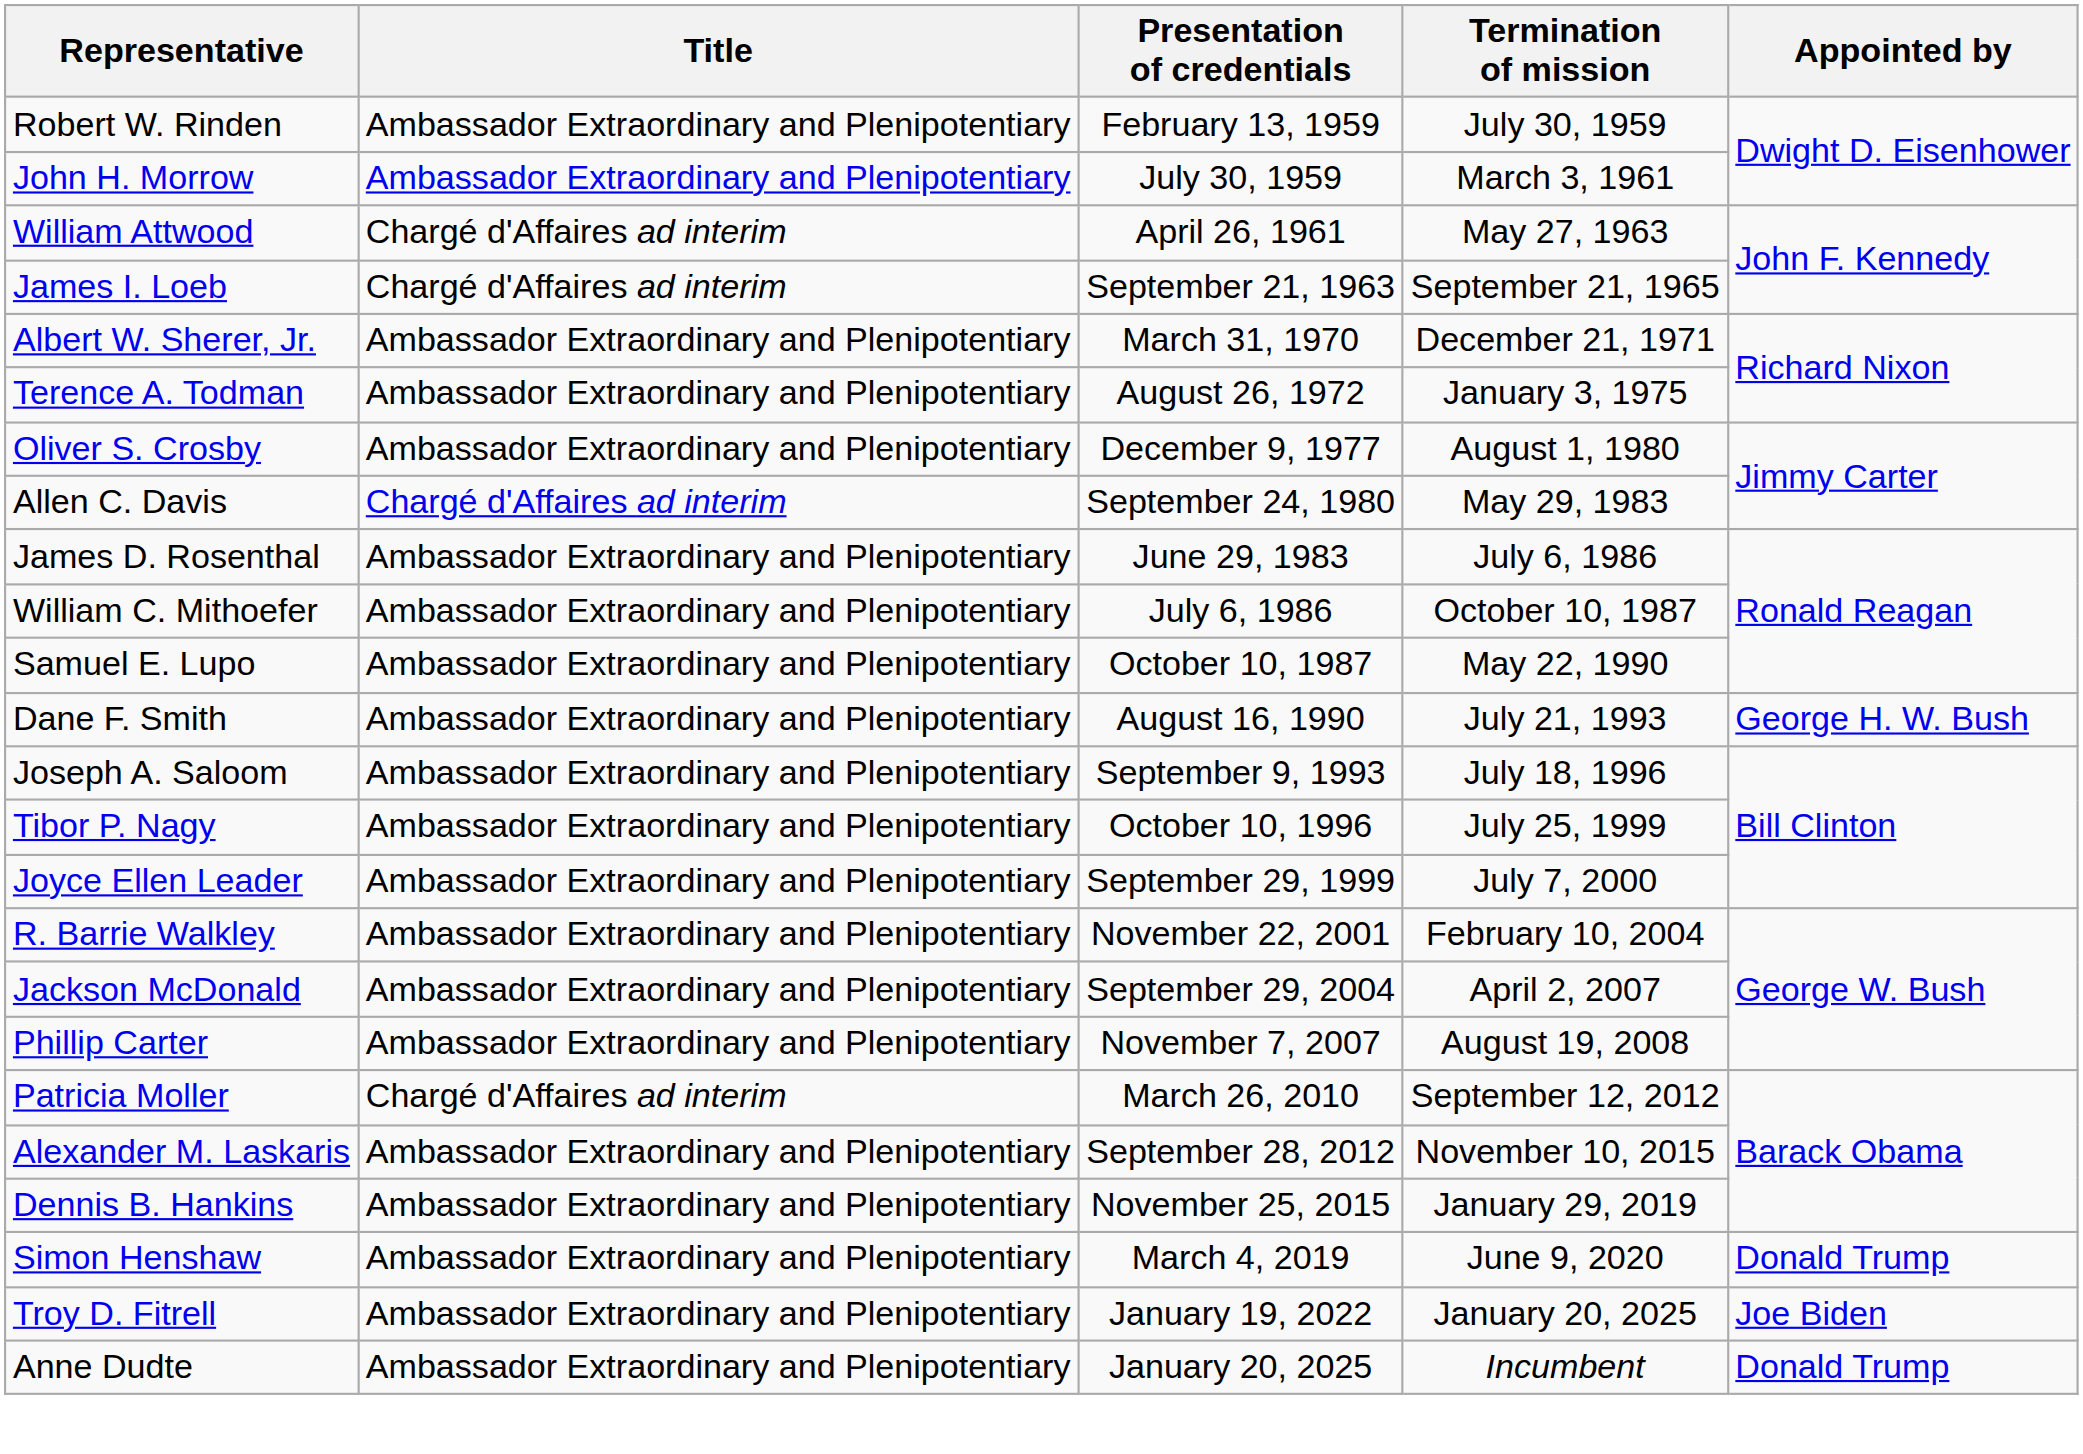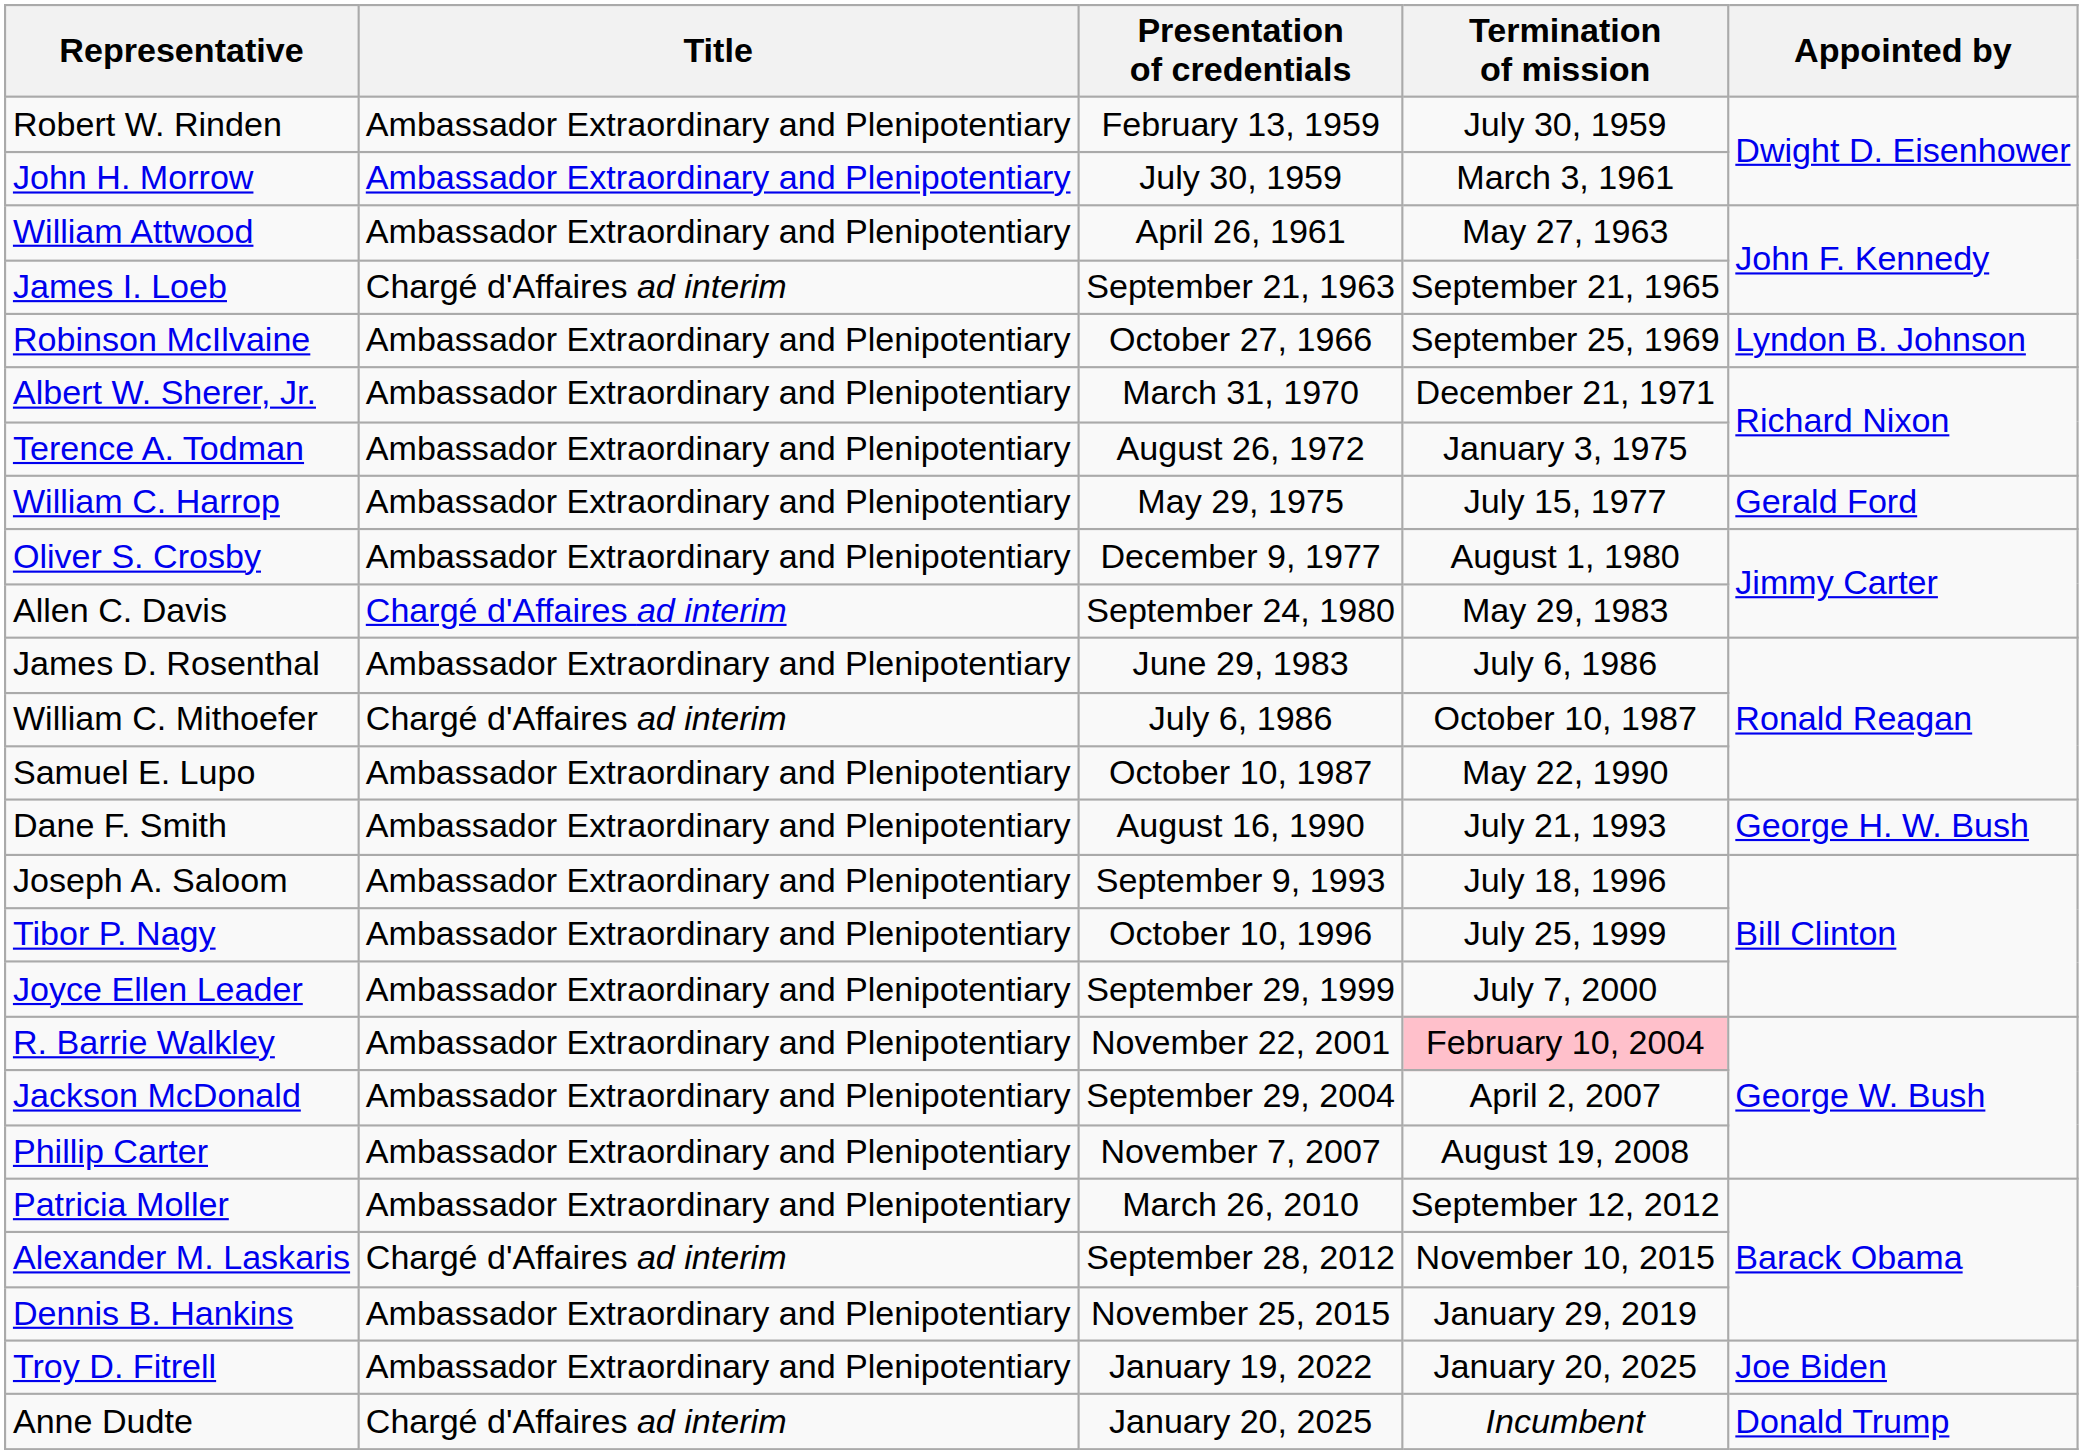William Attwood | Title: Chargé d'Affaires ad interim -> Ambassador Extraordinary and Plenipotentiary
+ row: Robinson McIlvaine | Ambassador Extraordinary and Plenipotentiary | October 27, 1966 | September 25, 1969 | Lyndon B. Johnson
+ row: William C. Harrop | Ambassador Extraordinary and Plenipotentiary | May 29, 1975 | July 15, 1977 | Gerald Ford
William C. Mithoefer | Title: Ambassador Extraordinary and Plenipotentiary -> Chargé d'Affaires ad interim
R. Barrie Walkley | Termination of mission: no background -> pink background
Patricia Moller | Title: Chargé d'Affaires ad interim -> Ambassador Extraordinary and Plenipotentiary
Alexander M. Laskaris | Title: Ambassador Extraordinary and Plenipotentiary -> Chargé d'Affaires ad interim
- row: Simon Henshaw | Ambassador Extraordinary and Plenipotentiary | March 4, 2019 | June 9, 2020 | Donald Trump
Anne Dudte | Title: Ambassador Extraordinary and Plenipotentiary -> Chargé d'Affaires ad interim
